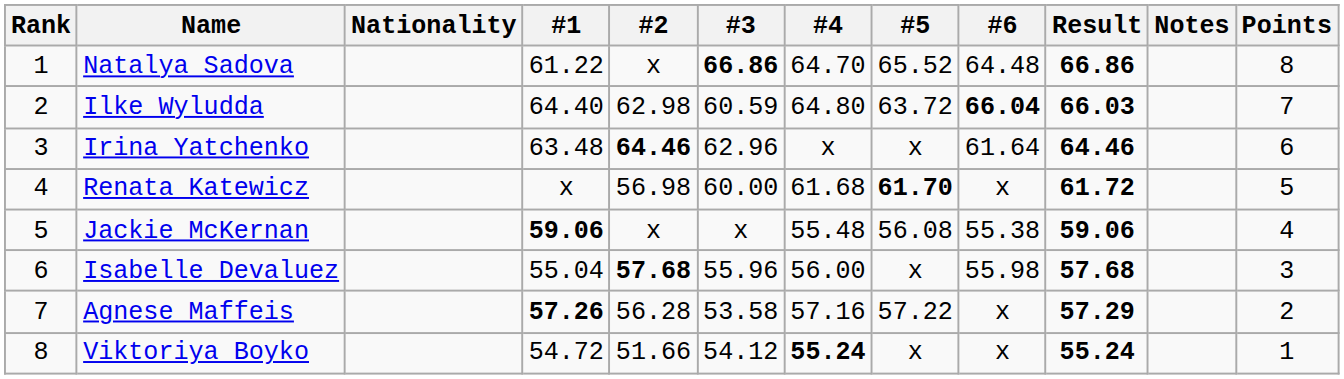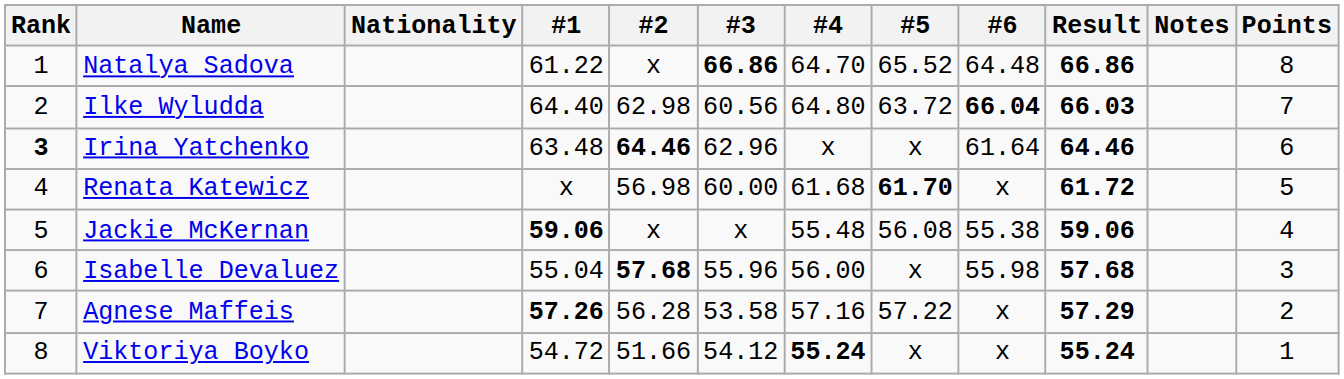Ilke Wyludda | #3: 60.59 -> 60.56
Irina Yatchenko | Rank: normal -> bold
